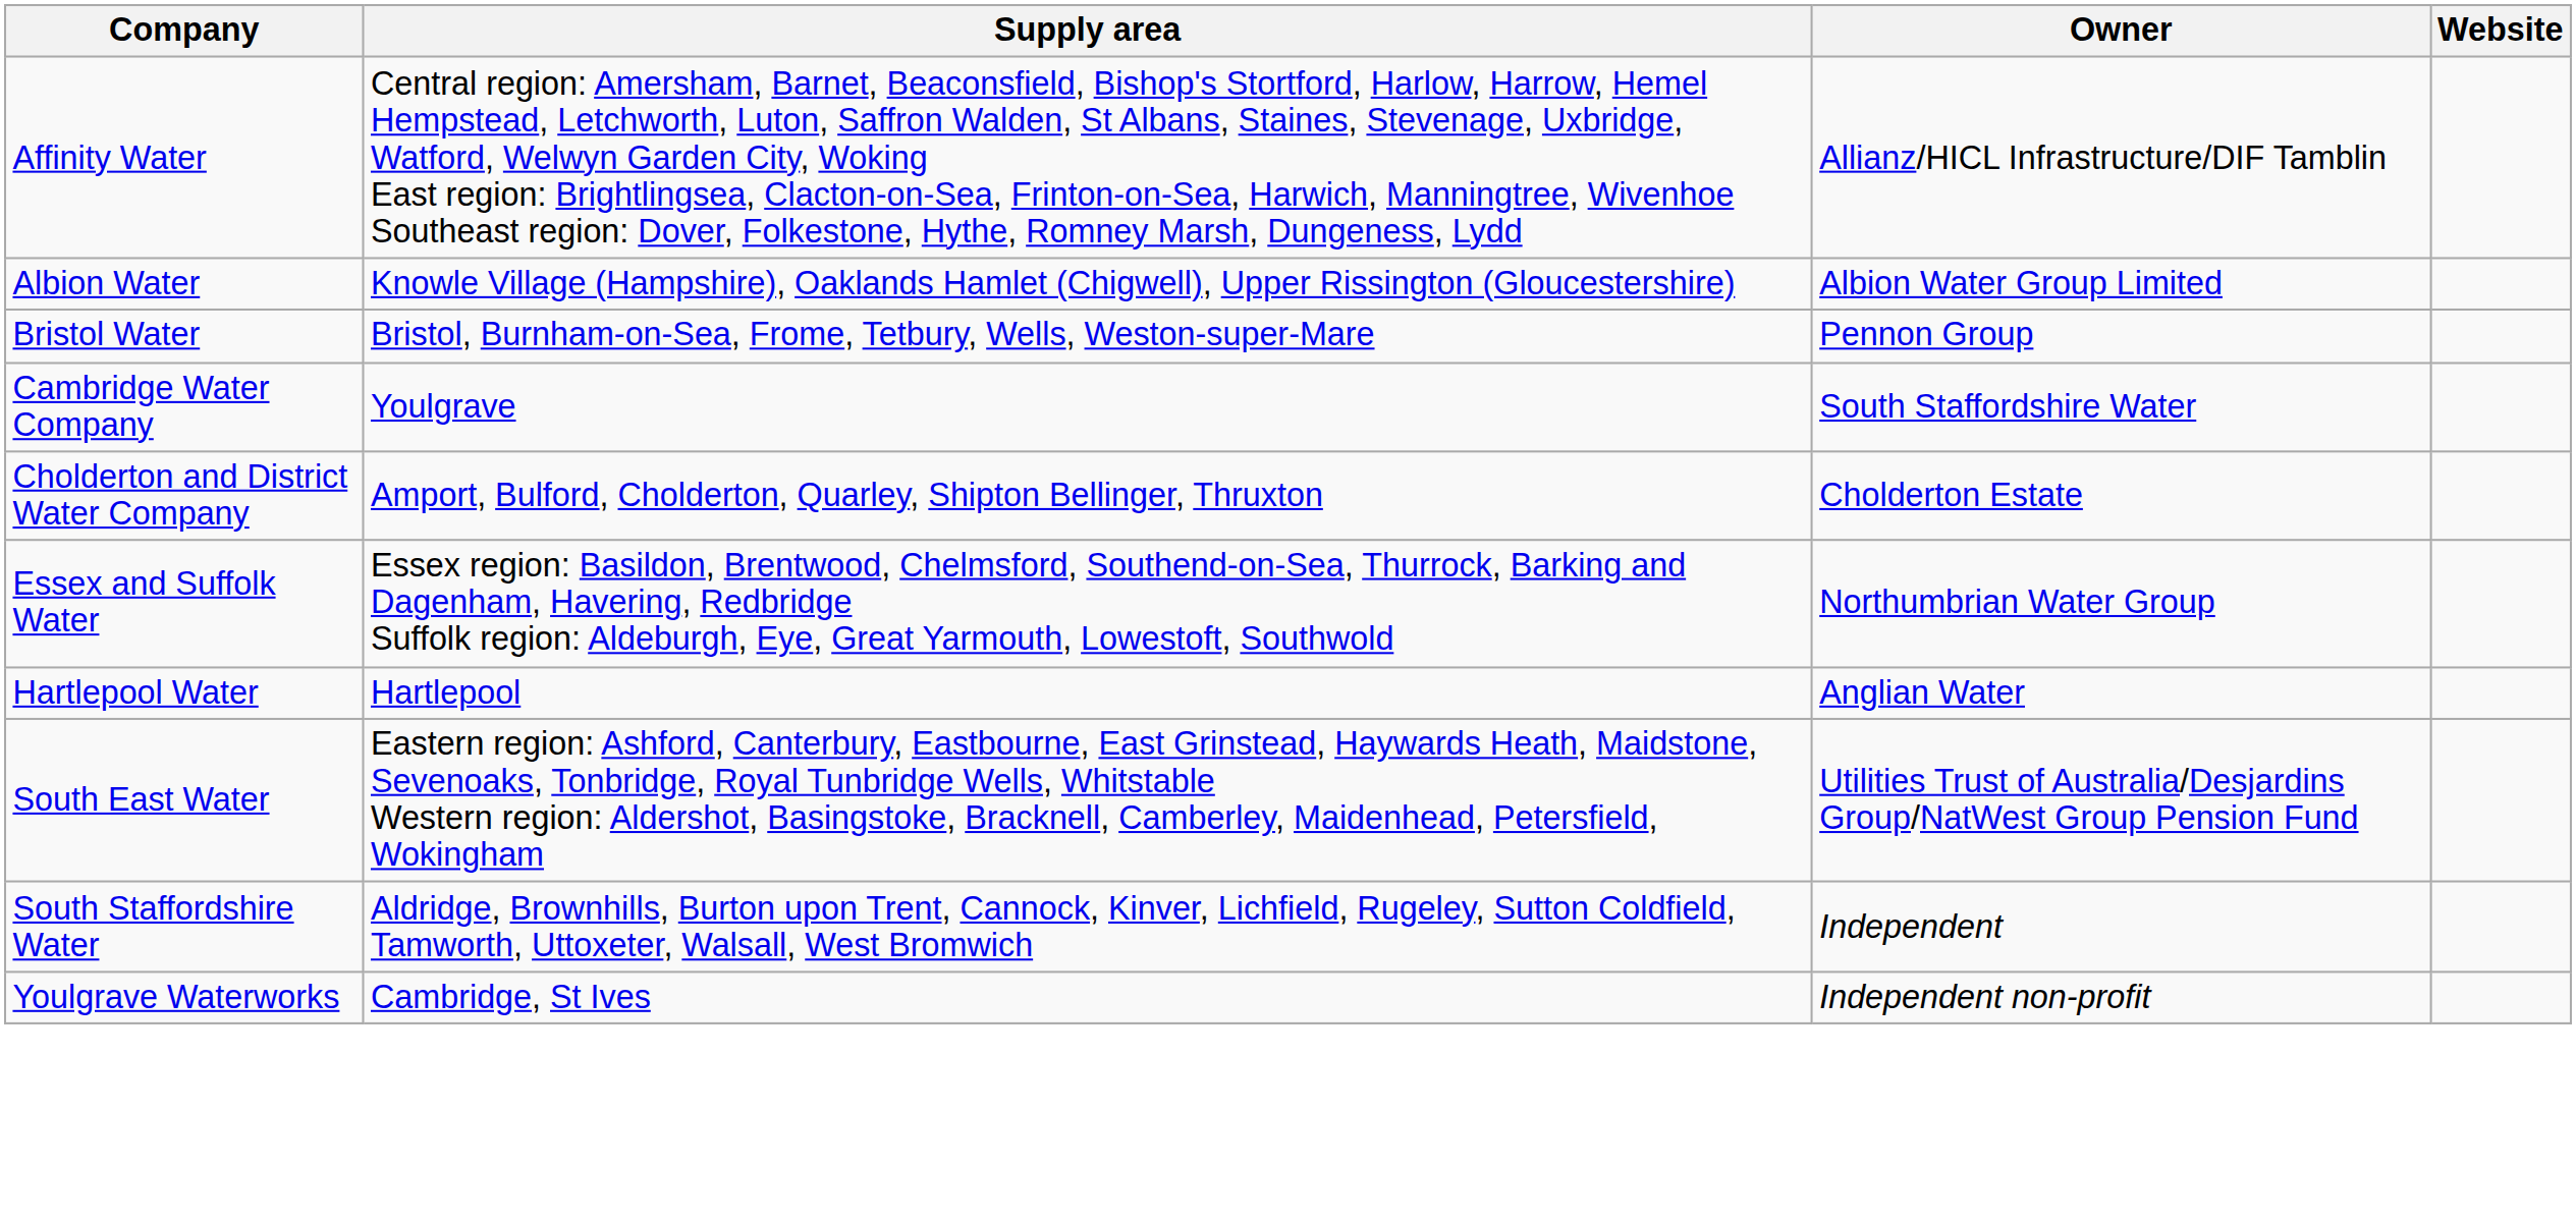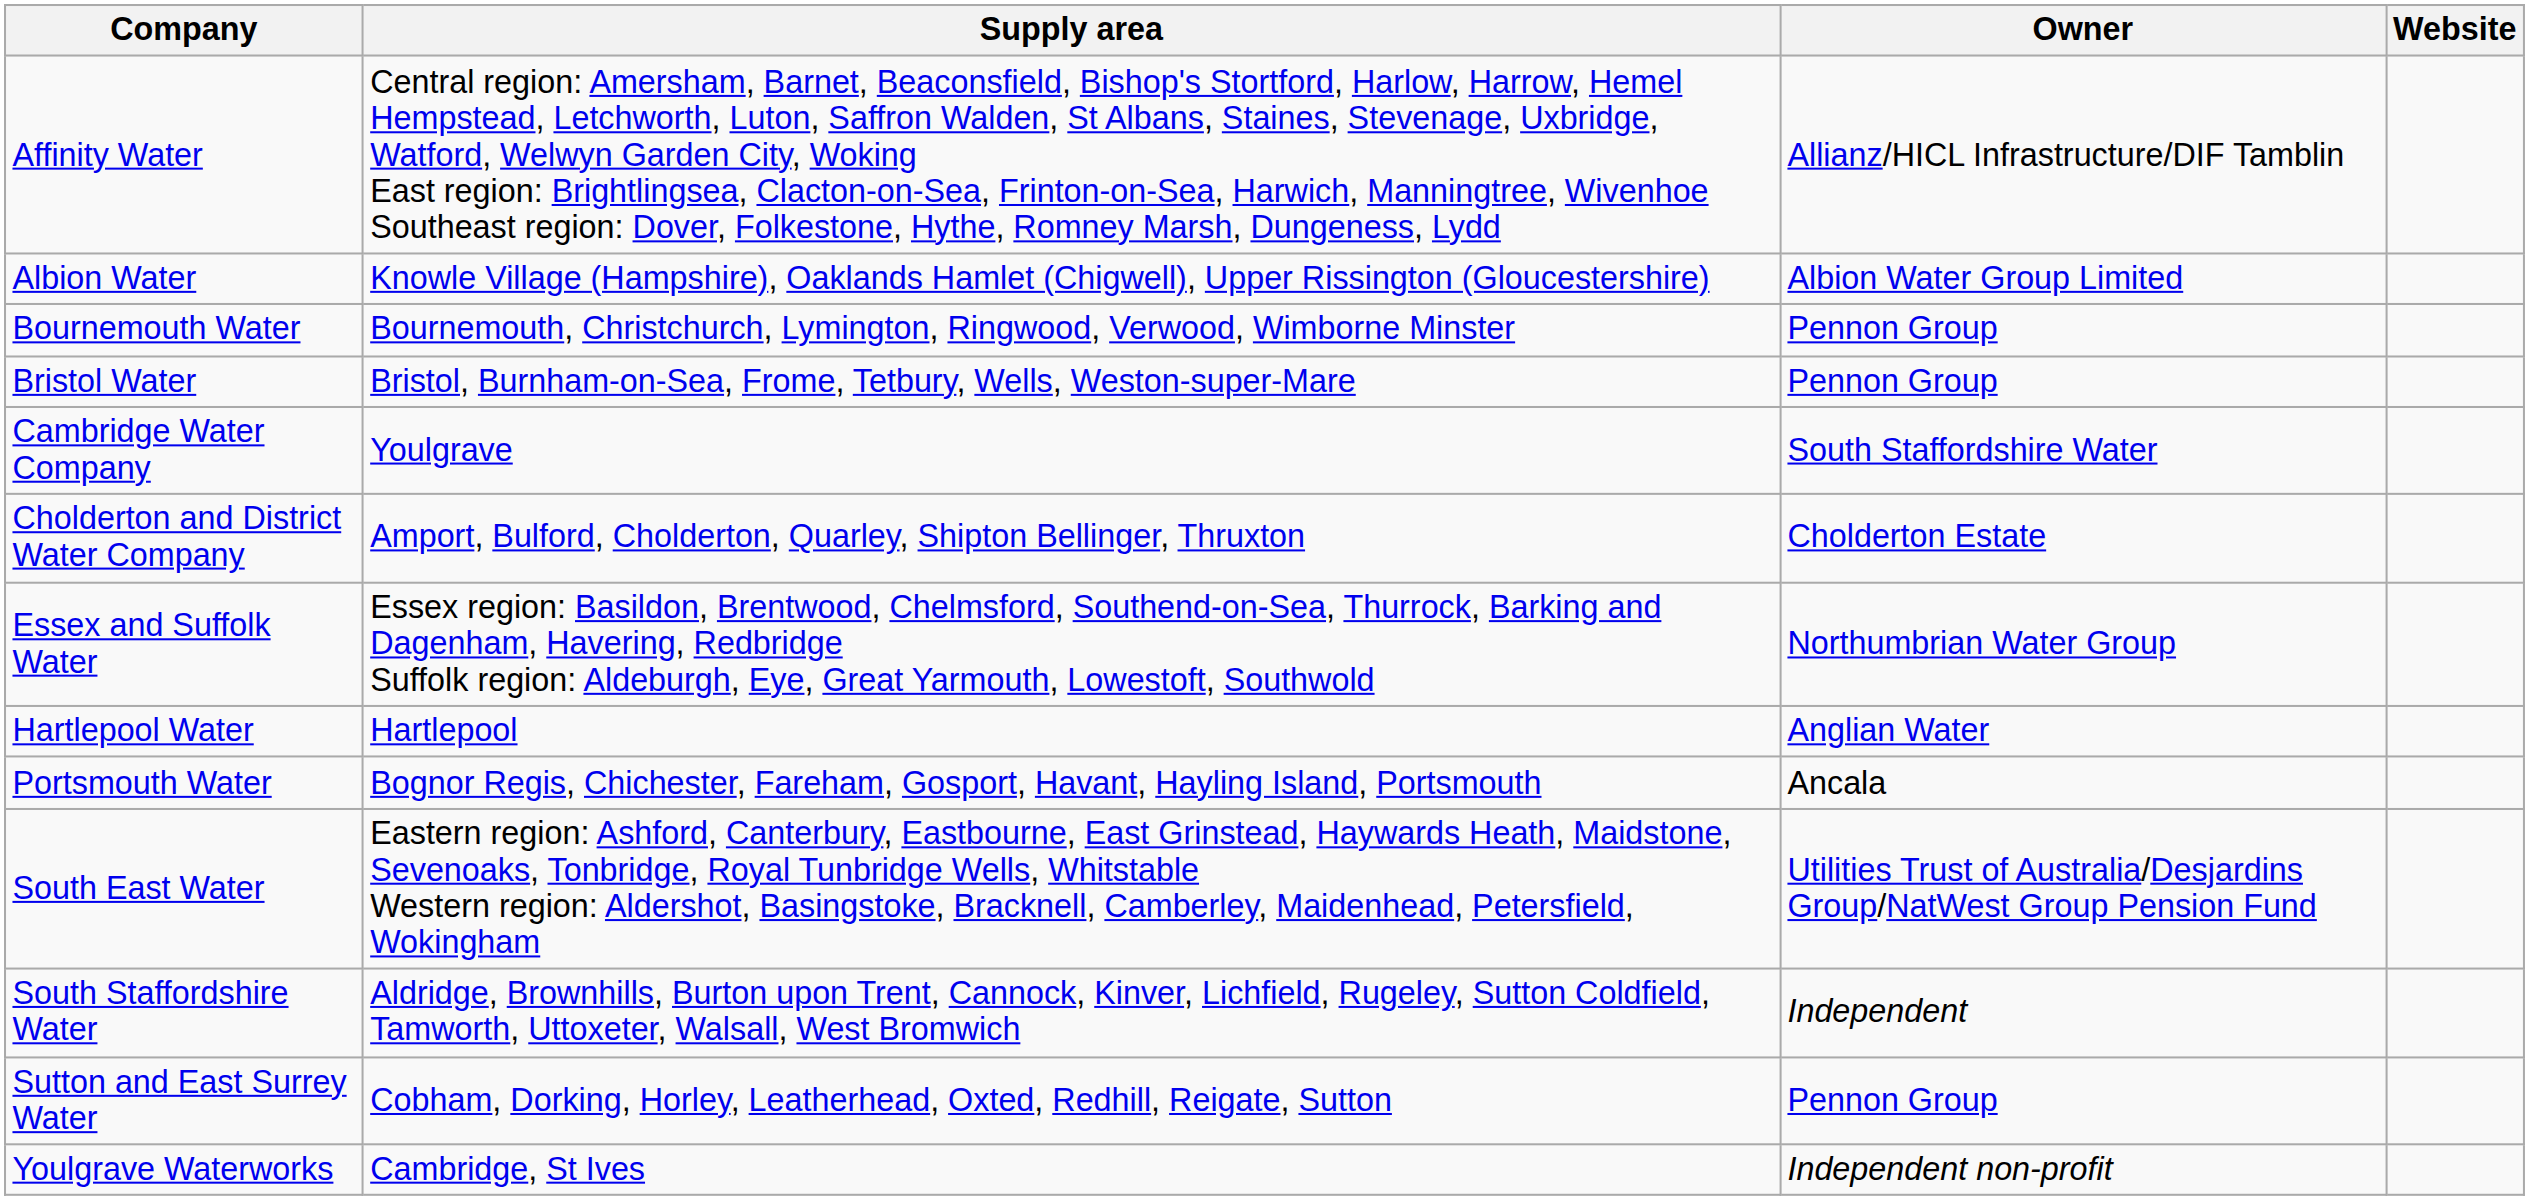+ row: Bournemouth Water | Bournemouth, Christchurch, Lymington, Ringwood, Verwood, Wimborne Minster | Pennon Group
+ row: Portsmouth Water | Bognor Regis, Chichester, Fareham, Gosport, Havant, Hayling Island, Portsmouth | Ancala
+ row: Sutton and East Surrey Water | Cobham, Dorking, Horley, Leatherhead, Oxted, Redhill, Reigate, Sutton | Pennon Group
